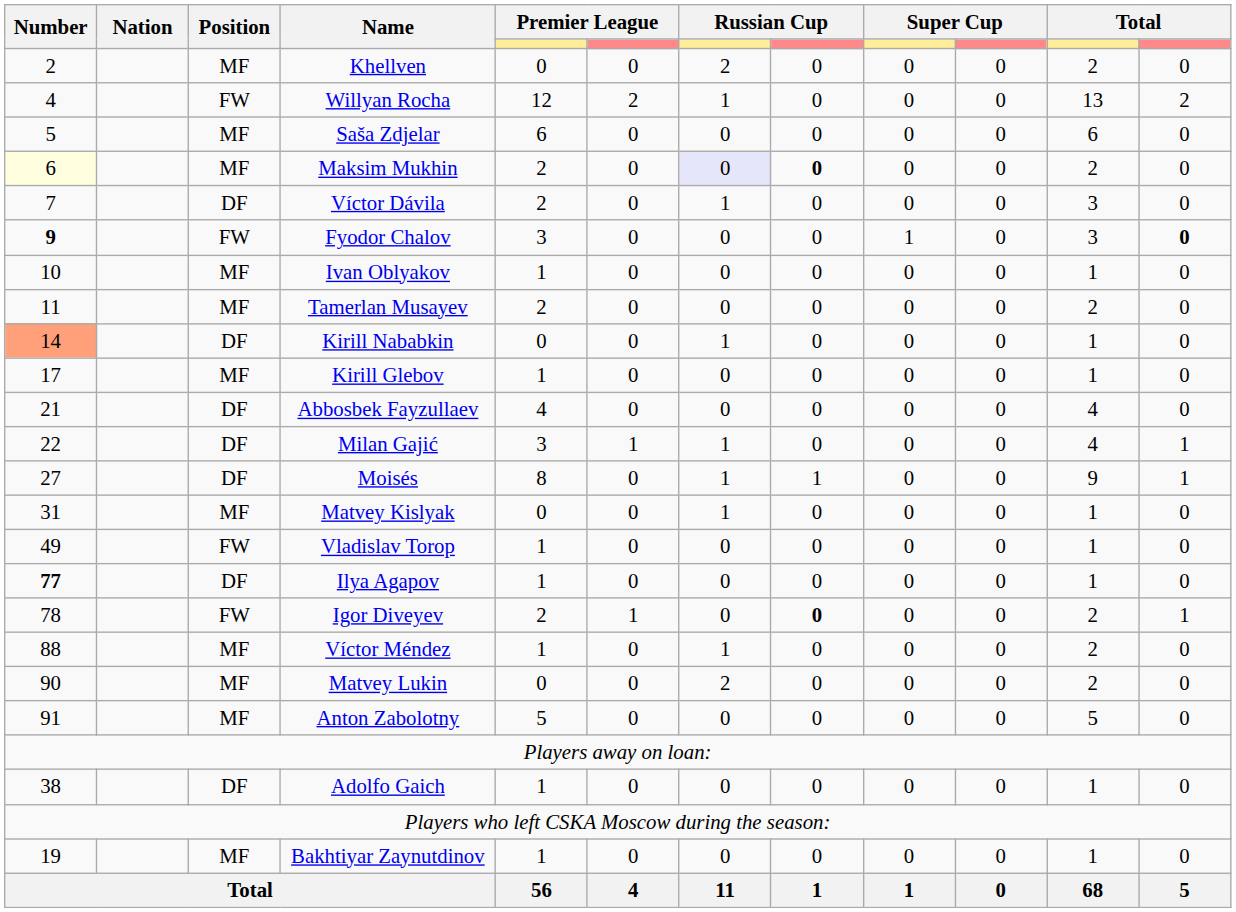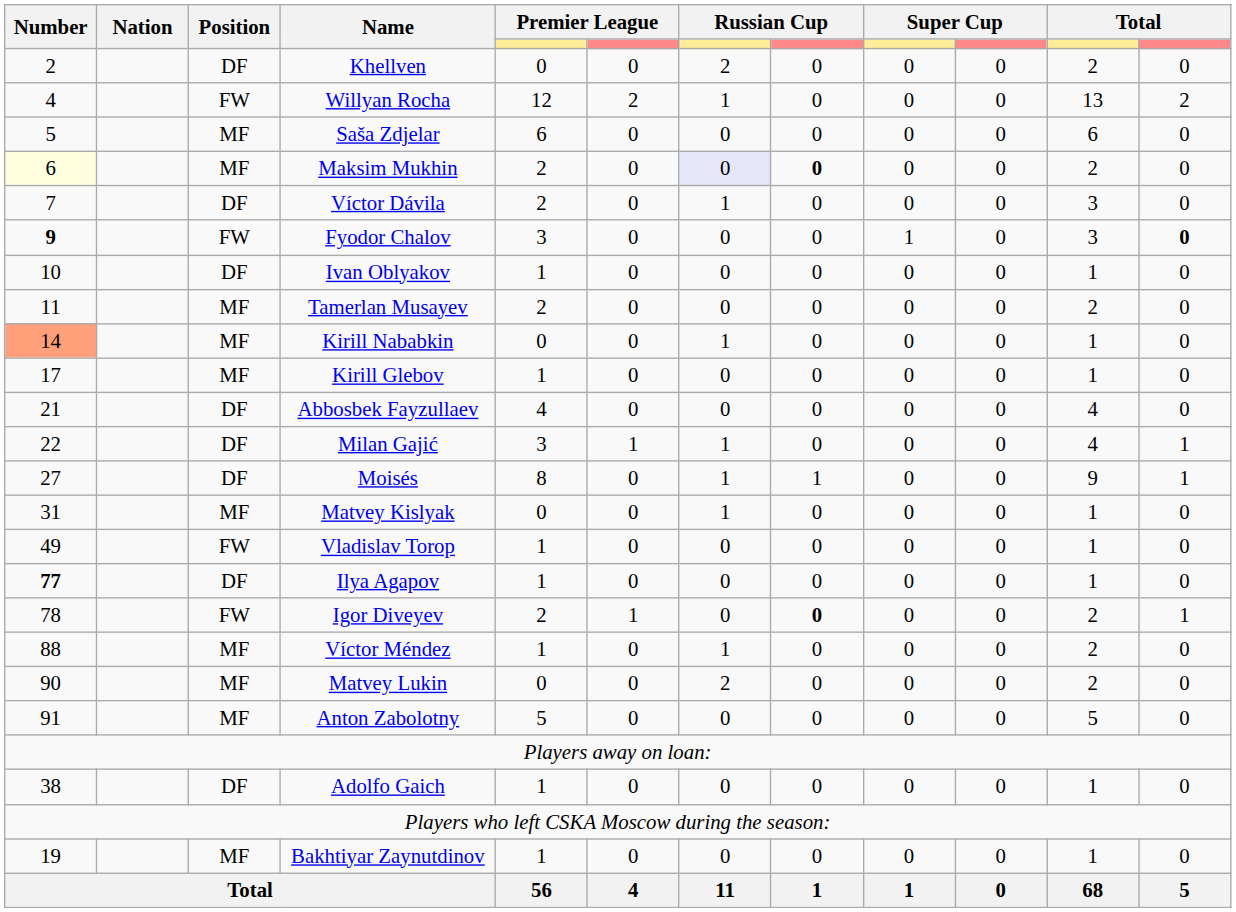Khellven | Position: MF -> DF
Ivan Oblyakov | Position: MF -> DF
Kirill Nababkin | Position: DF -> MF
